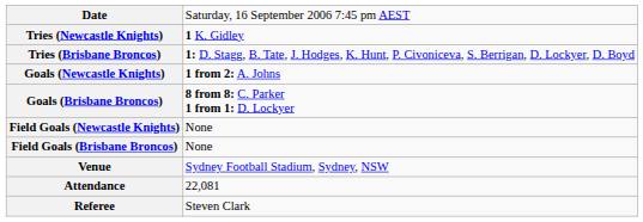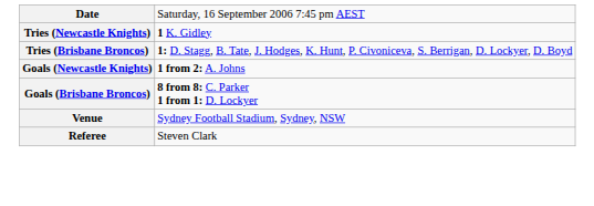- row: Field Goals (Newcastle Knights) | None
- row: Field Goals (Brisbane Broncos) | None
- row: Attendance | 22,081
